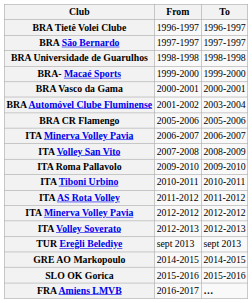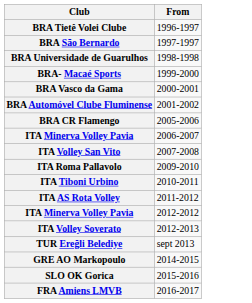- column: To | 1996-1997 | 1997-1997 | 1998-1998 | 1999-2000 | 2000-2001 | 2003-2004 | 2005-2006 | 2006-2007 | 2008-2009 | 2009-2010 | 2010-2011 | 2011-2012 | 2012-2012 | 2012-2013 | sept 2013 | 2014-2015 | 2015-2016 | …
